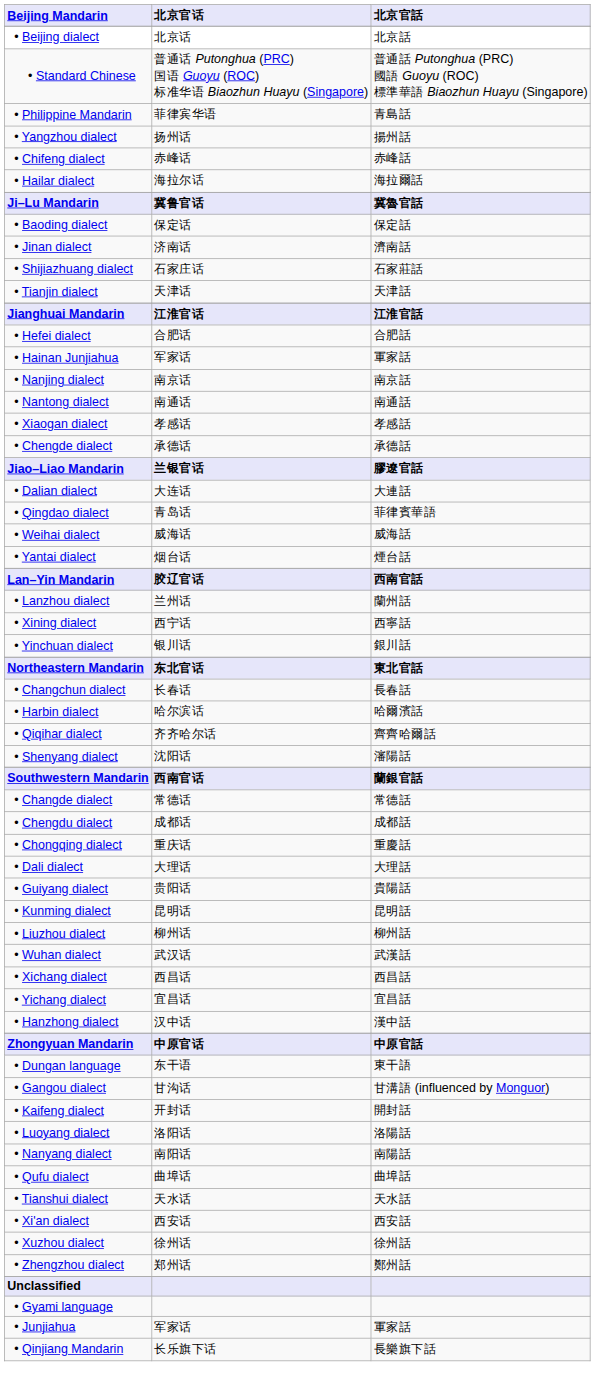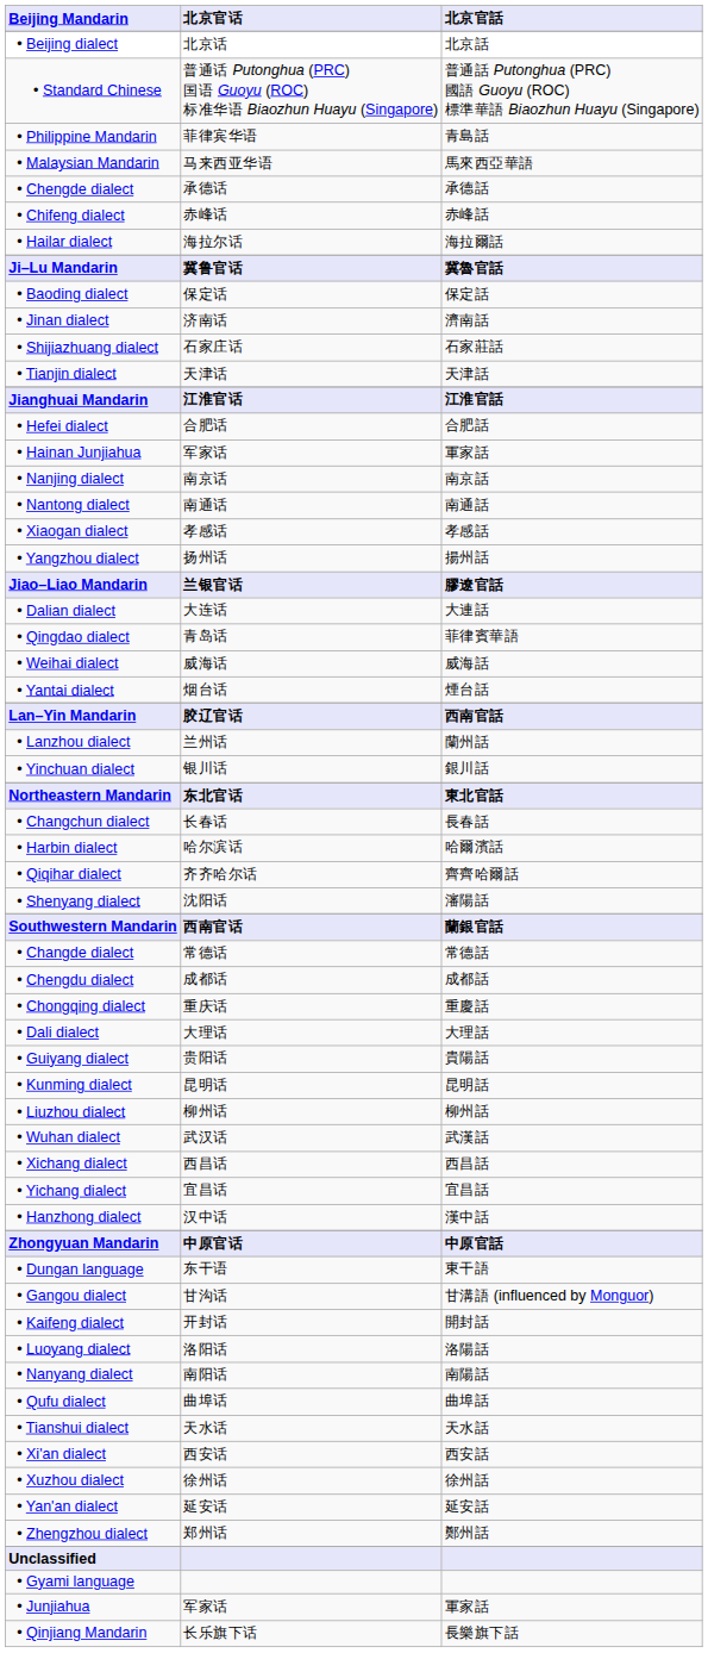+ row: • Malaysian Mandarin | 马来西亚华语 | 馬來西亞華語
rows swapped: • Chengde dialect <-> • Yangzhou dialect
- row: • Xining dialect | 西宁话 | 西寧話
+ row: • Yan'an dialect | 延安话 | 延安話
